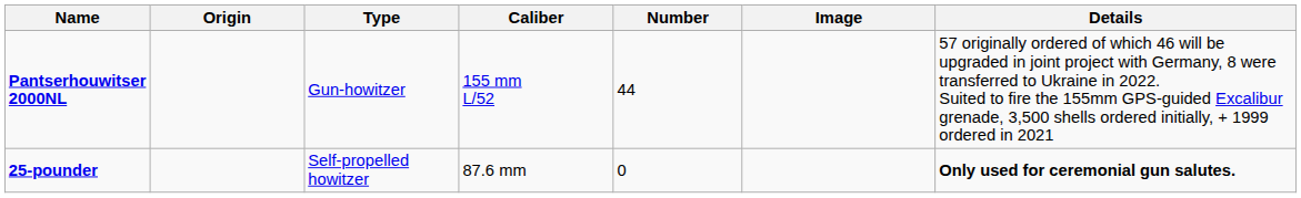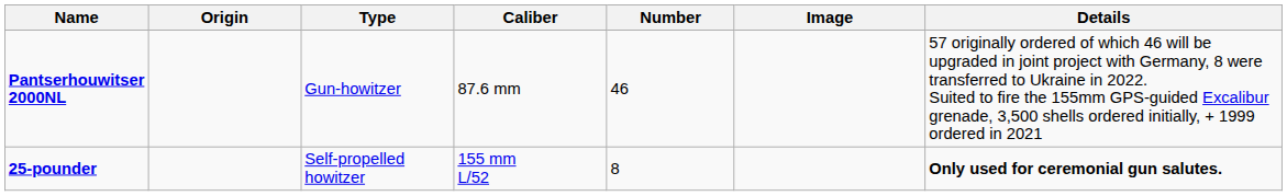Pantserhouwitser 2000NL | Caliber: 155 mm L/52 -> 87.6 mm
Pantserhouwitser 2000NL | Number: 44 -> 46
25-pounder | Caliber: 87.6 mm -> 155 mm L/52
25-pounder | Number: 0 -> 8
